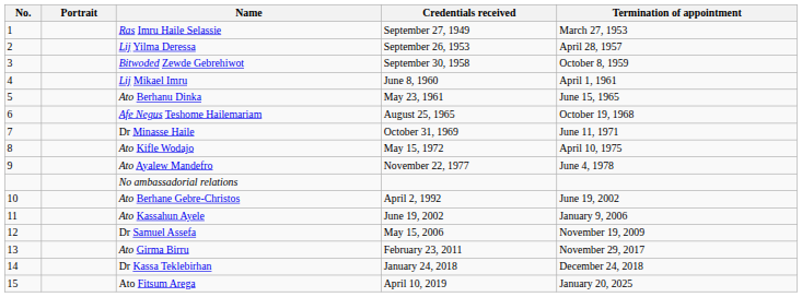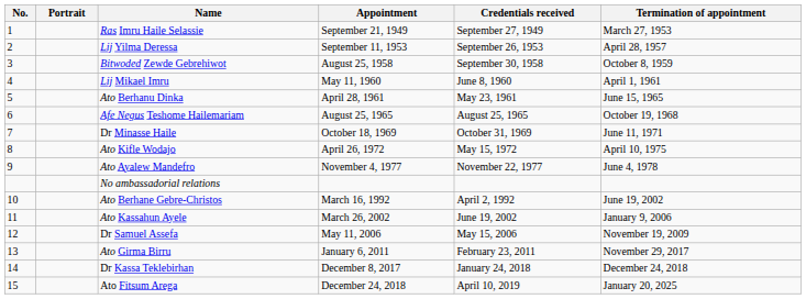+ column: Appointment | September 21, 1949 | September 11, 1953 | August 25, 1958 | May 11, 1960 | April 28, 1961 | August 25, 1965 | October 18, 1969 | April 26, 1972 | November 4, 1977 | March 16, 1992 | March 26, 2002 | May 11, 2006 | January 6, 2011 | December 8, 2017 | December 24, 2018
